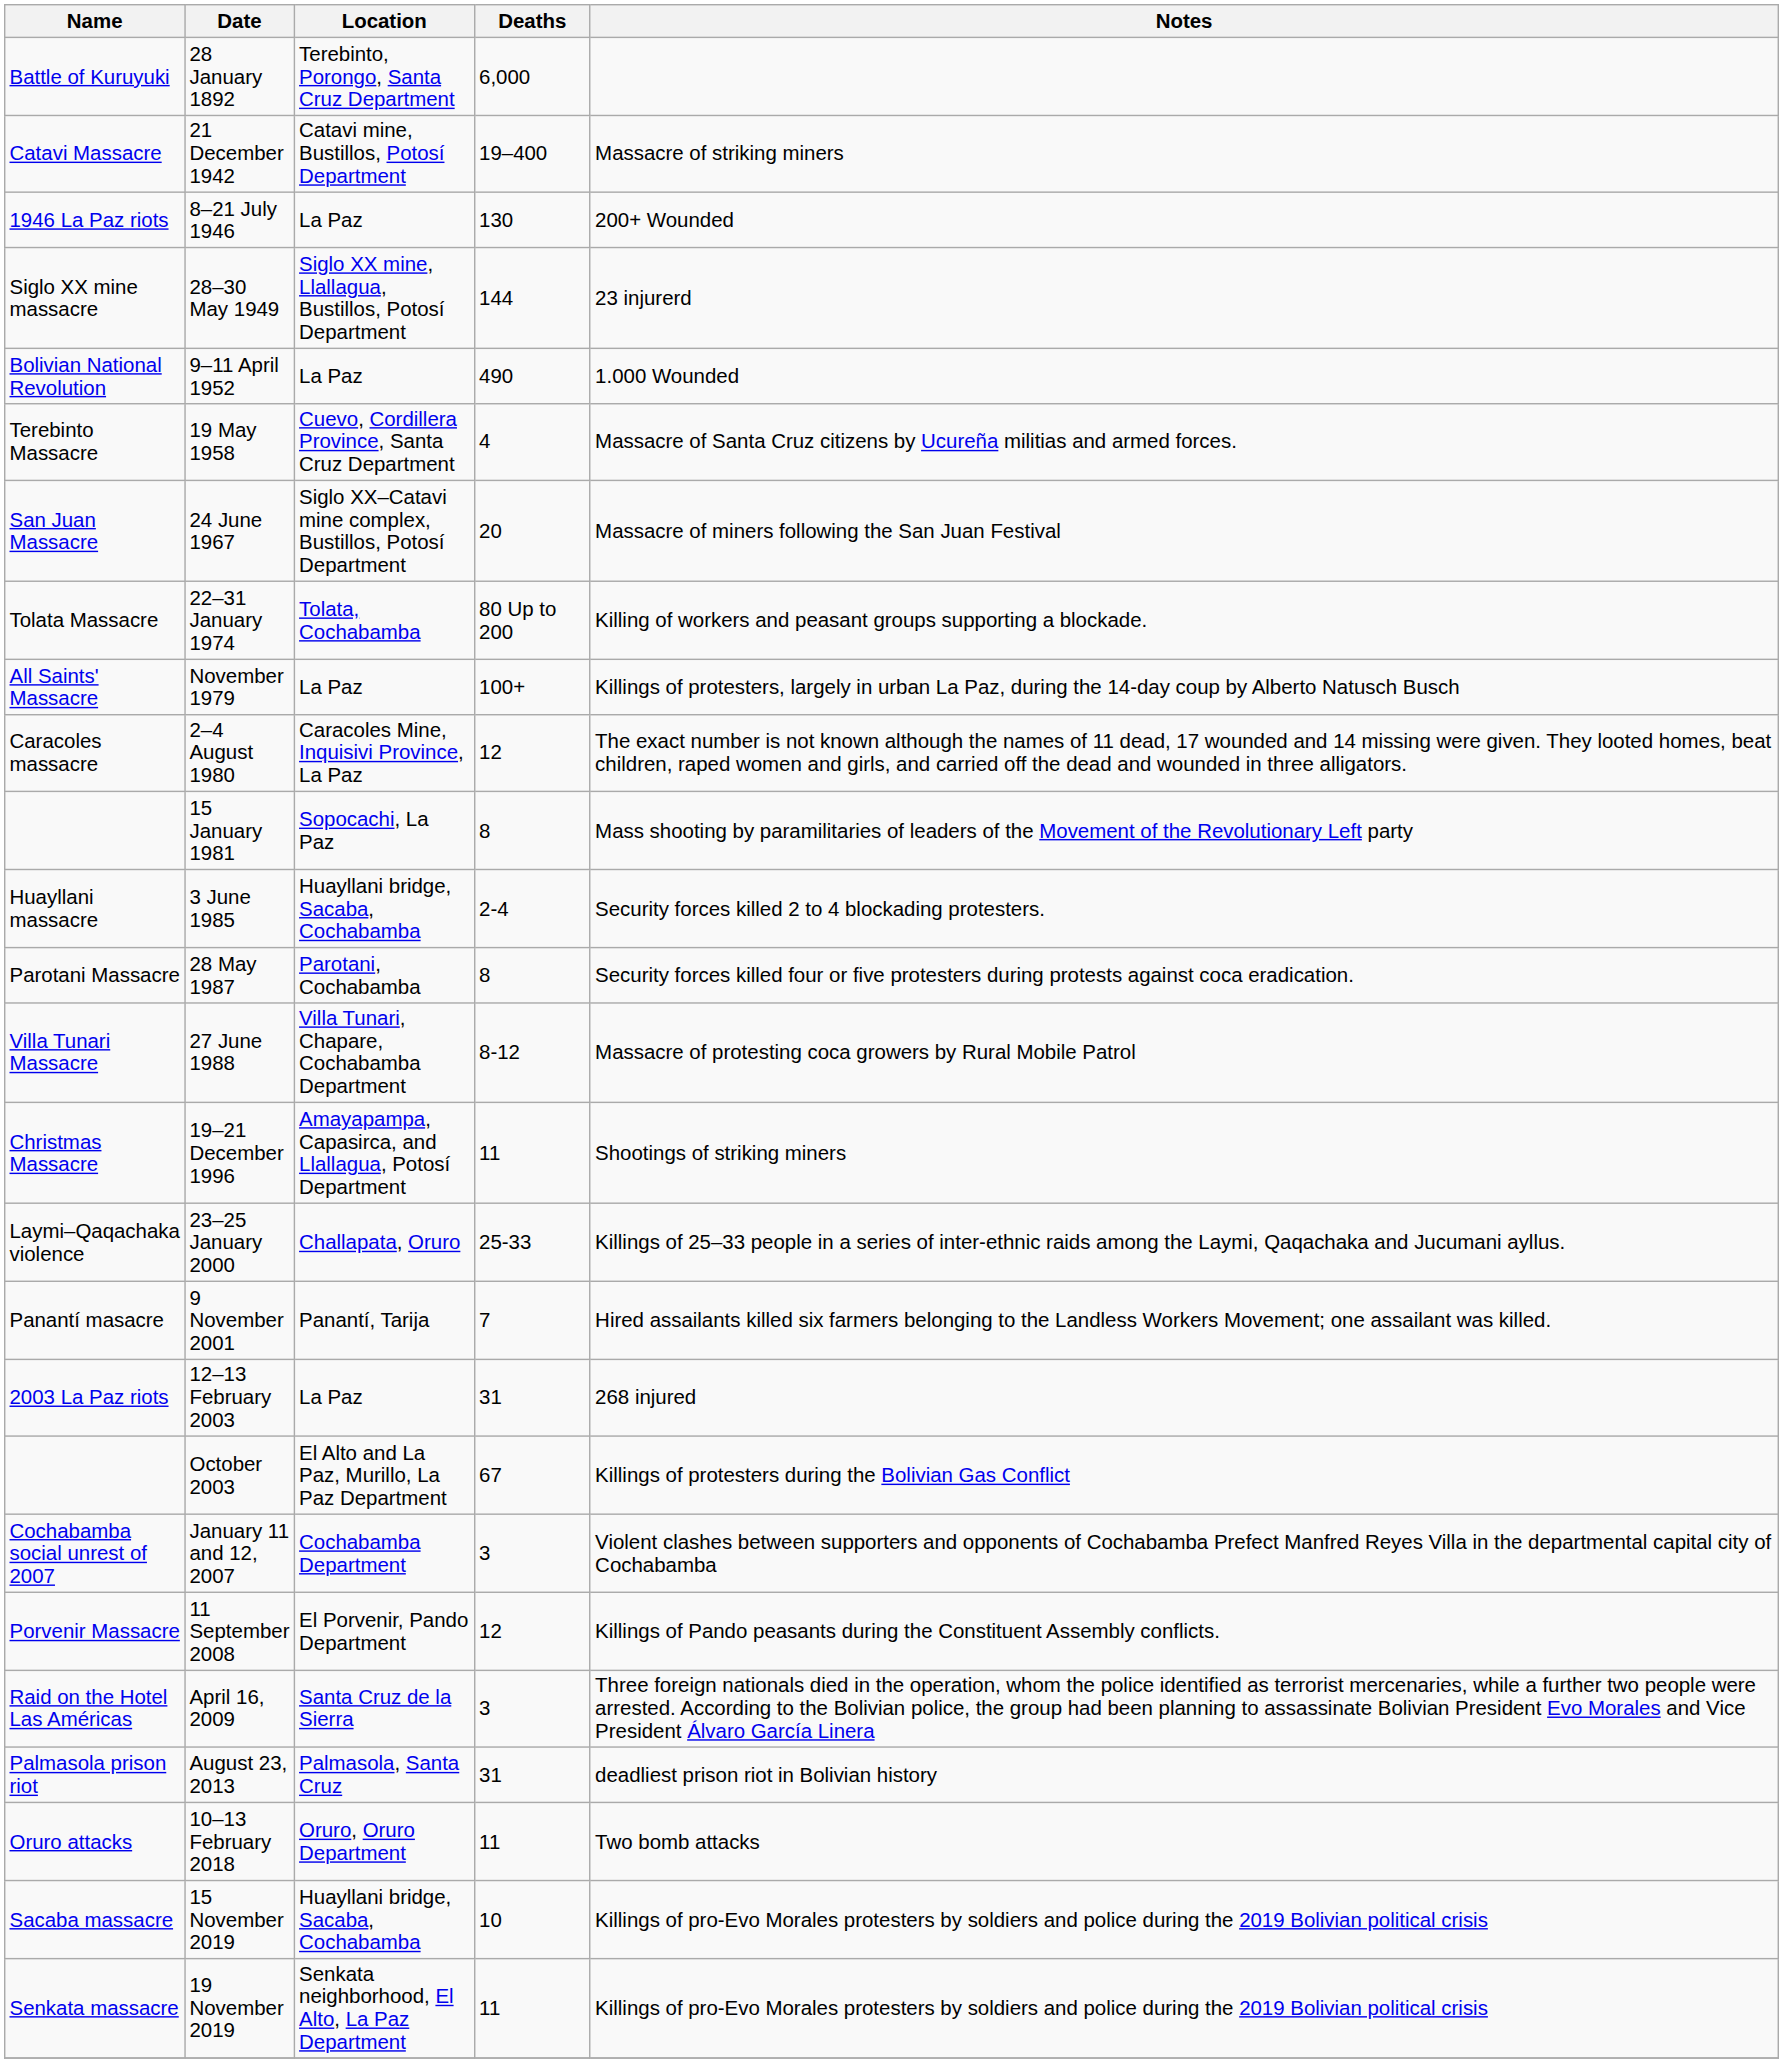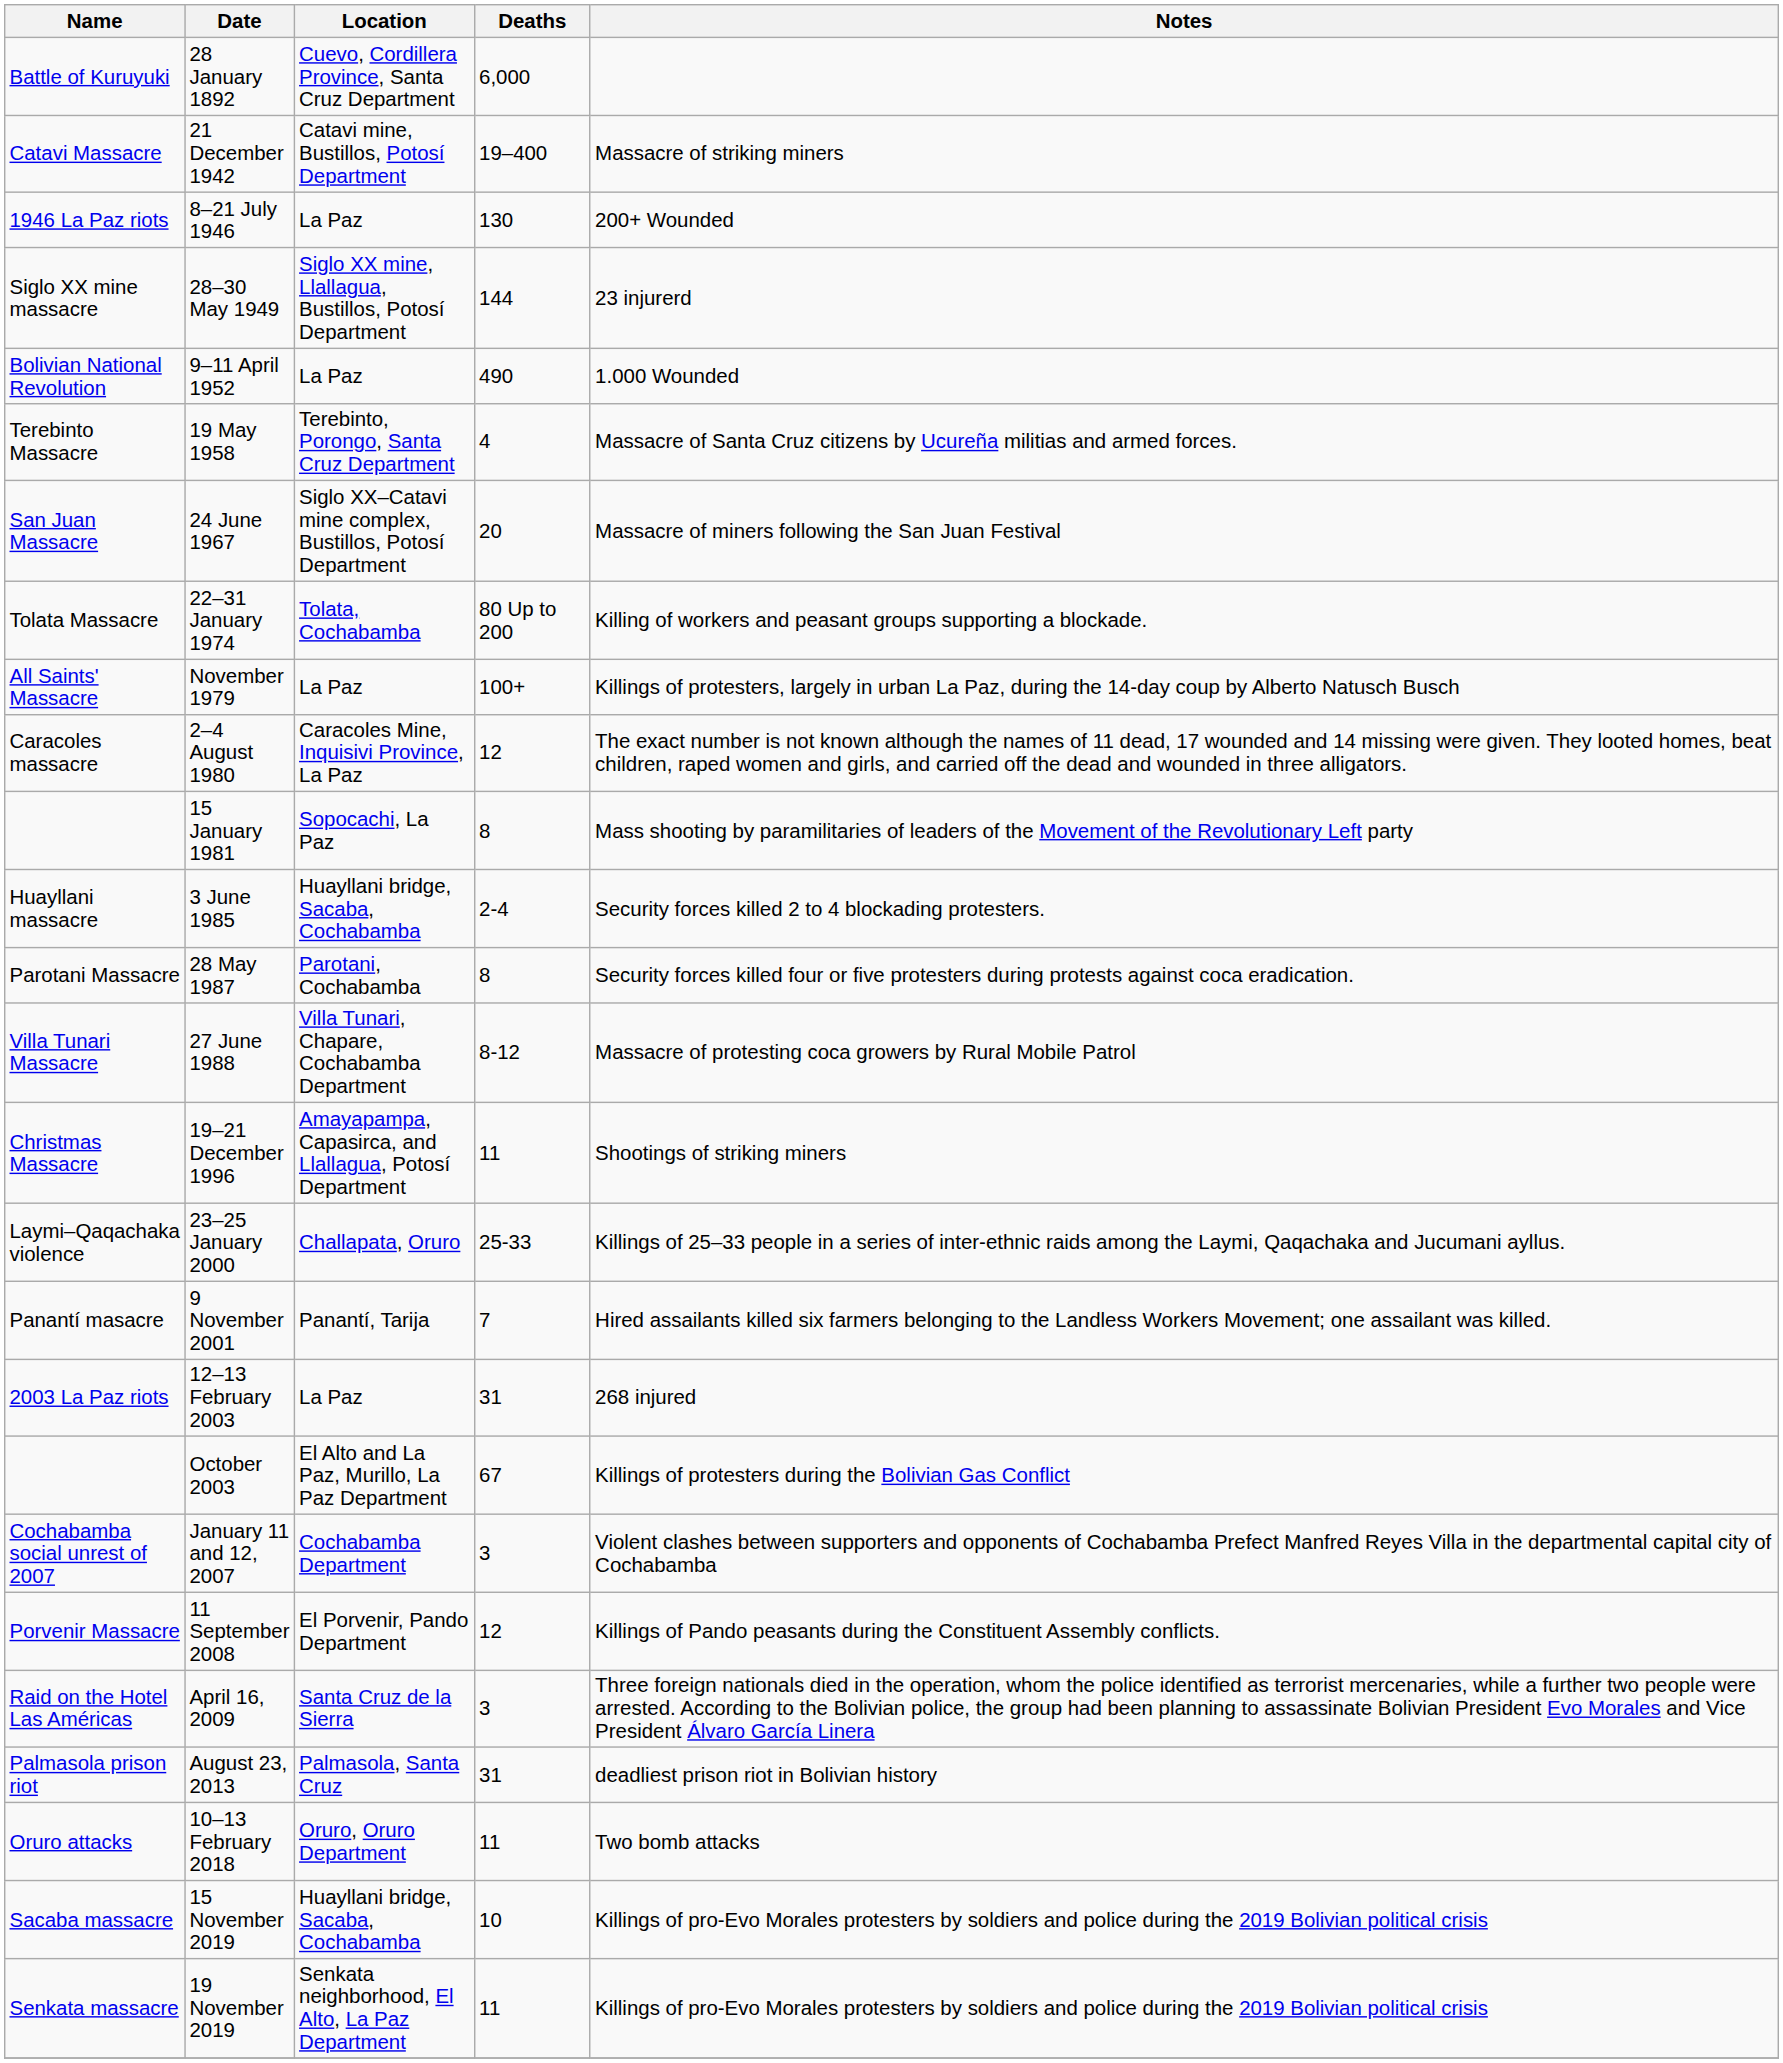28 January 1892 | Location: Terebinto, Porongo, Santa Cruz Department -> Cuevo, Cordillera Province, Santa Cruz Department
19 May 1958 | Location: Cuevo, Cordillera Province, Santa Cruz Department -> Terebinto, Porongo, Santa Cruz Department
